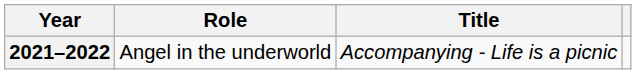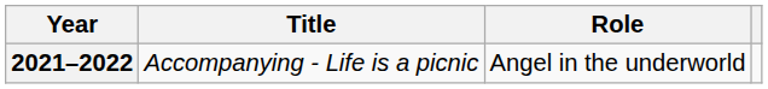columns swapped: Title <-> Role
